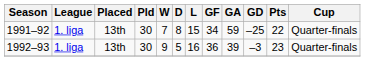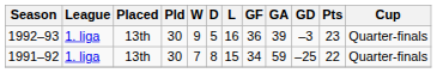rows swapped: 1991–92 <-> 1992–93
